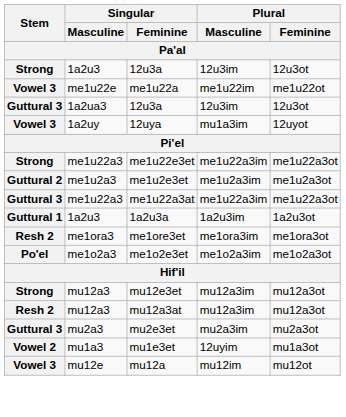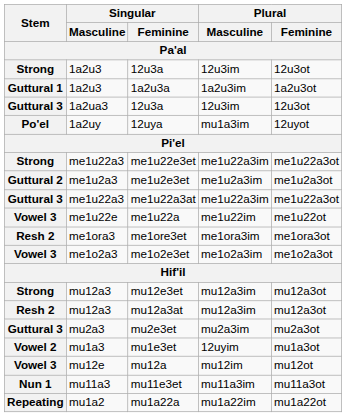rows swapped: 1a2u3a <-> me1u22a
12uya | Stem: Vowel 3 -> Po'el
me1o2e3et | Stem: Po'el -> Vowel 3
+ row: Nun 1 | mu11a3 | mu11e3et | mu11a3im | mu11a3ot
+ row: Repeating | mu1a2 | mu1a22a | mu1a22im | mu1a22ot
